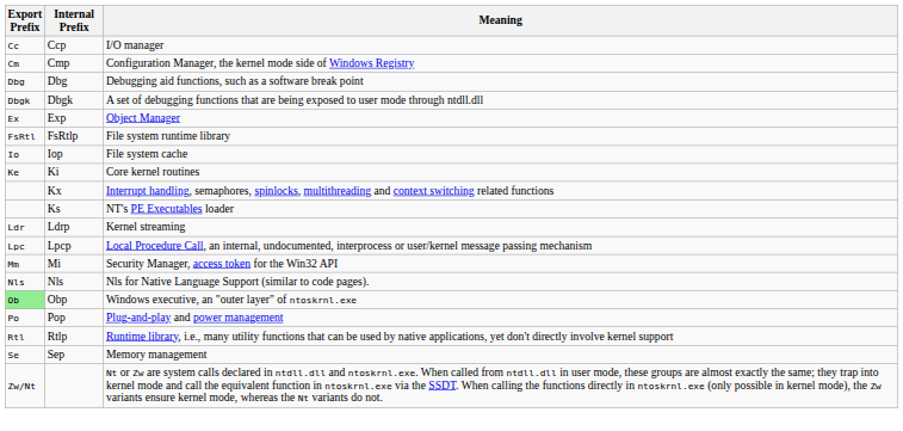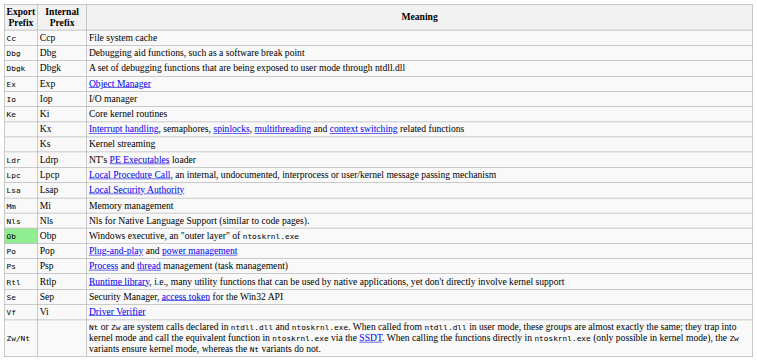Ccp | Meaning: I/O manager -> File system cache
- row: Cm | Cmp | Configuration Manager, the kernel mode side of Windows Registry
- row: FsRtl | FsRtlp | File system runtime library
Iop | Meaning: File system cache -> I/O manager
Ks | Meaning: NT's PE Executables loader -> Kernel streaming
Ldrp | Meaning: Kernel streaming -> NT's PE Executables loader
+ row: Lsa | Lsap | Local Security Authority
Mi | Meaning: Security Manager, access token for the Win32 API -> Memory management
+ row: Ps | Psp | Process and thread management (task management)
Sep | Meaning: Memory management -> Security Manager, access token for the Win32 API
+ row: Vf | Vi | Driver Verifier
